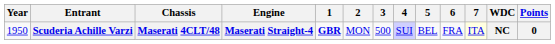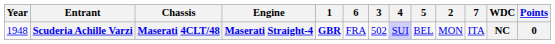columns swapped: 2 <-> 6
Scuderia Achille Varzi | Year: 1950 -> 1948
Scuderia Achille Varzi | 3: 500 -> 502
Scuderia Achille Varzi | 7: lightyellow background -> no background
